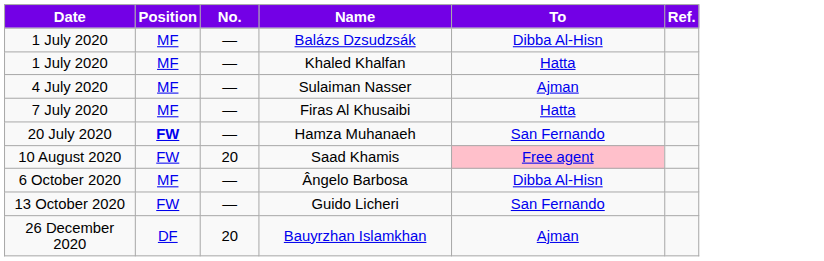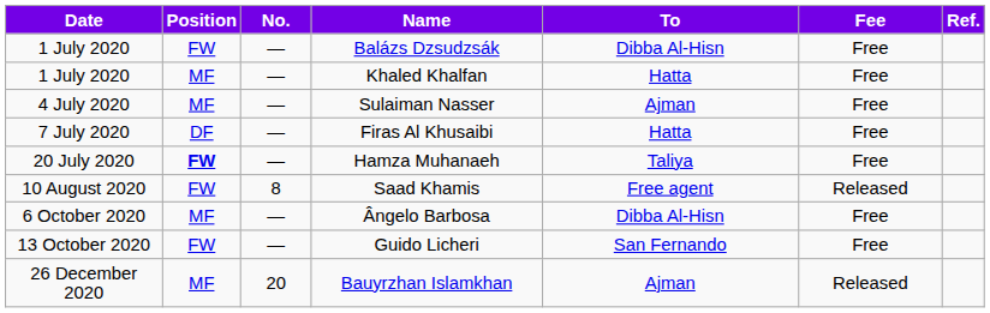+ column: Fee | Free | Free | Free | Free | Free | Released | Free | Free | Released
Balázs Dzsudzsák | Position: MF -> FW
Firas Al Khusaibi | Position: MF -> DF
Hamza Muhanaeh | To: San Fernando -> Taliya
Saad Khamis | No.: 20 -> 8
Saad Khamis | To: pink background -> no background
Bauyrzhan Islamkhan | Position: DF -> MF
